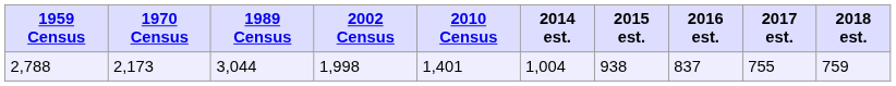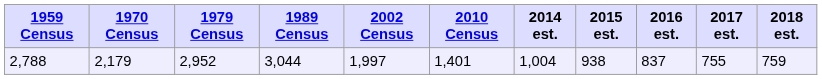+ column: 1979 Census | 2,952
2,788 | 1970 Census: 2,173 -> 2,179
2,788 | 2002 Census: 1,998 -> 1,997
